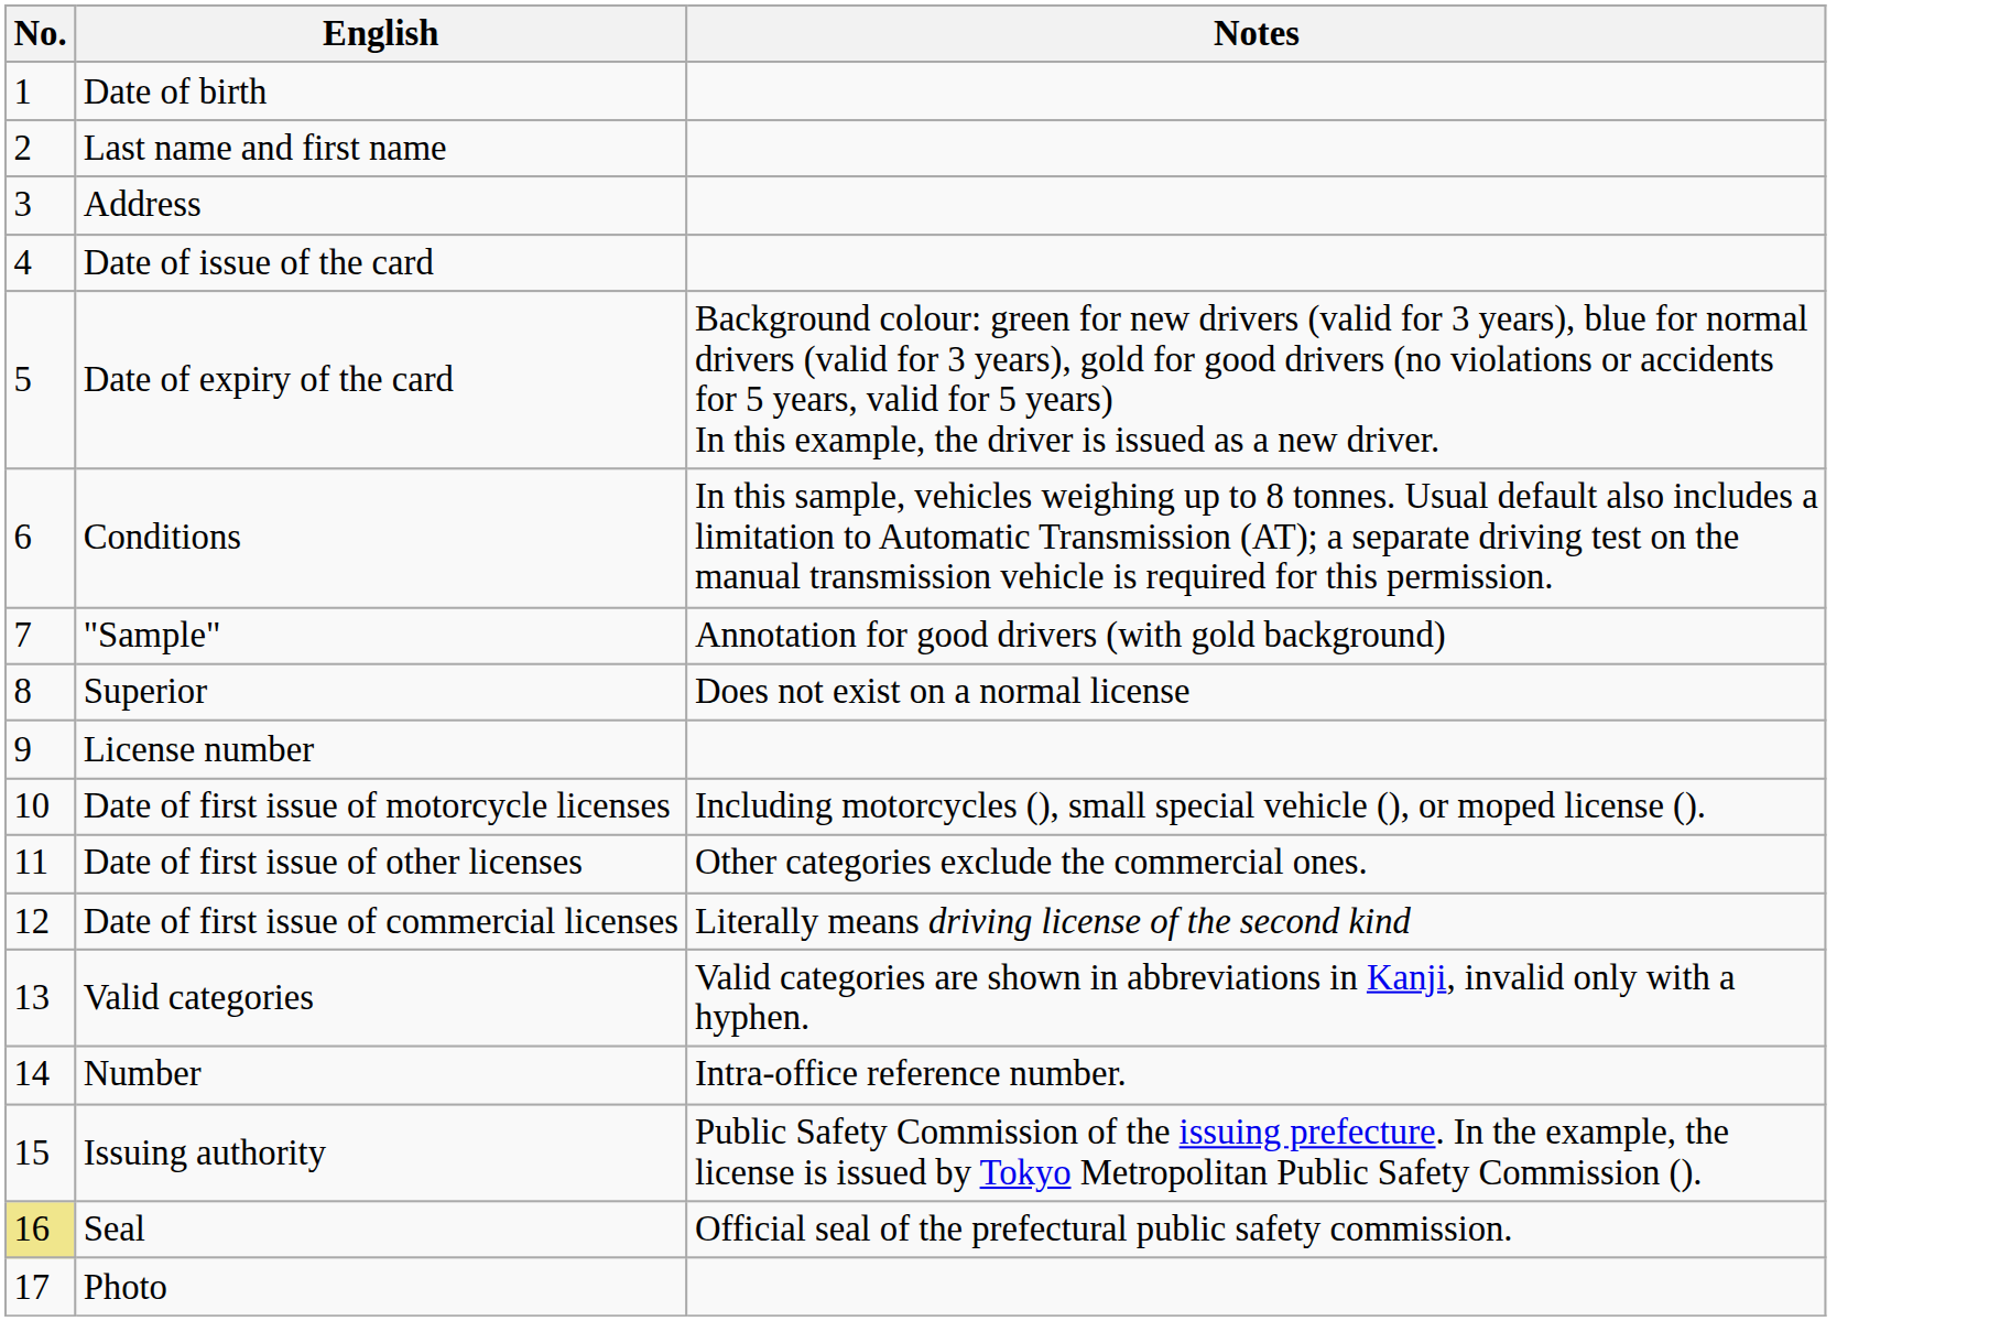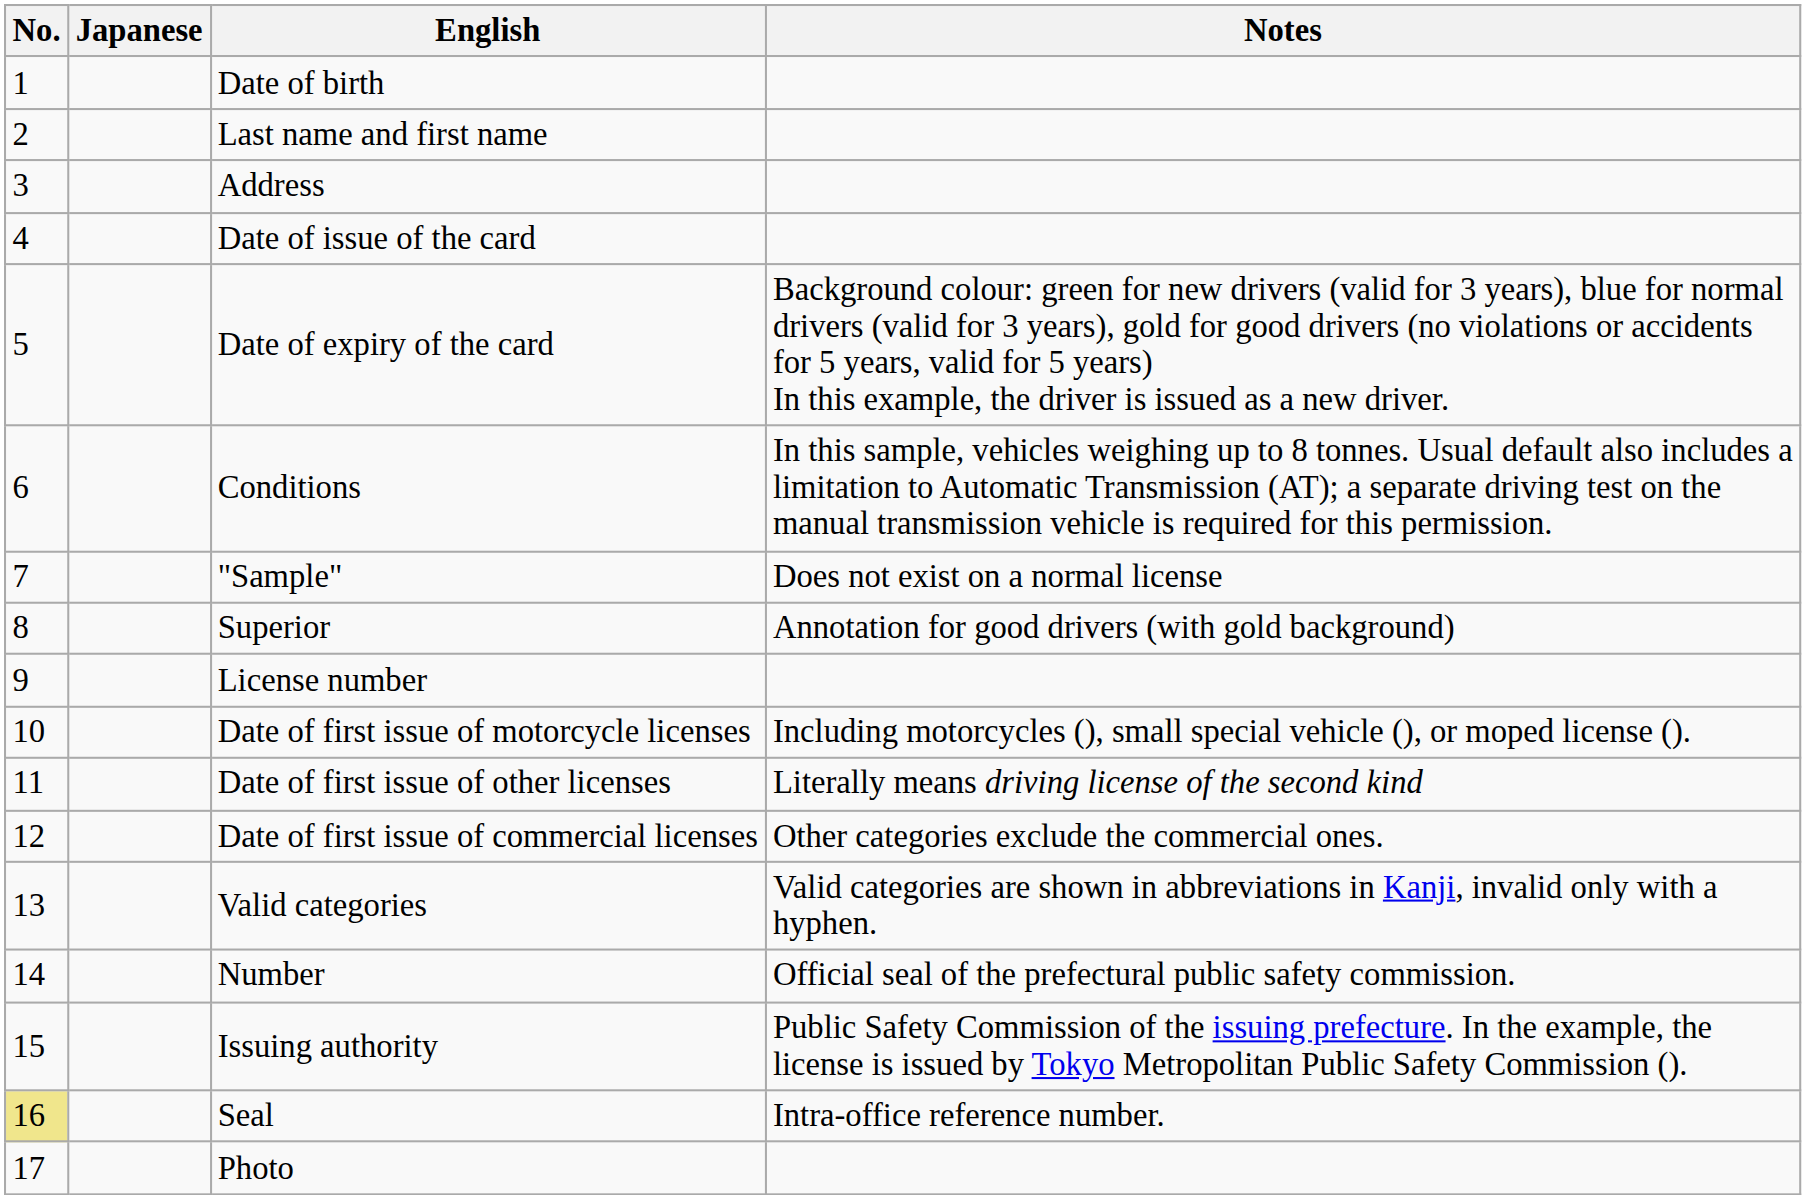+ column: Japanese
"Sample" | Notes: Annotation for good drivers (with gold background) -> Does not exist on a normal license
Superior | Notes: Does not exist on a normal license -> Annotation for good drivers (with gold background)
Date of first issue of other licenses | Notes: Other categories exclude the commercial ones. -> Literally means driving license of the second kind
Date of first issue of commercial licenses | Notes: Literally means driving license of the second kind -> Other categories exclude the commercial ones.
Number | Notes: Intra-office reference number. -> Official seal of the prefectural public safety commission.
Seal | Notes: Official seal of the prefectural public safety commission. -> Intra-office reference number.
